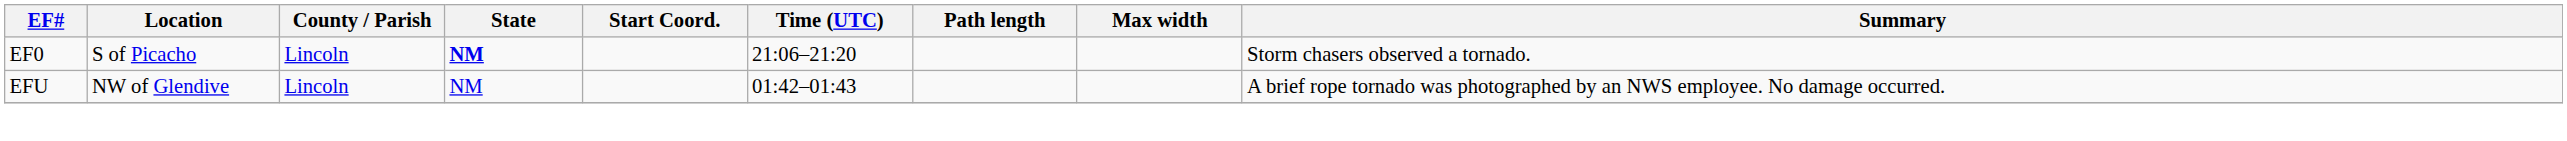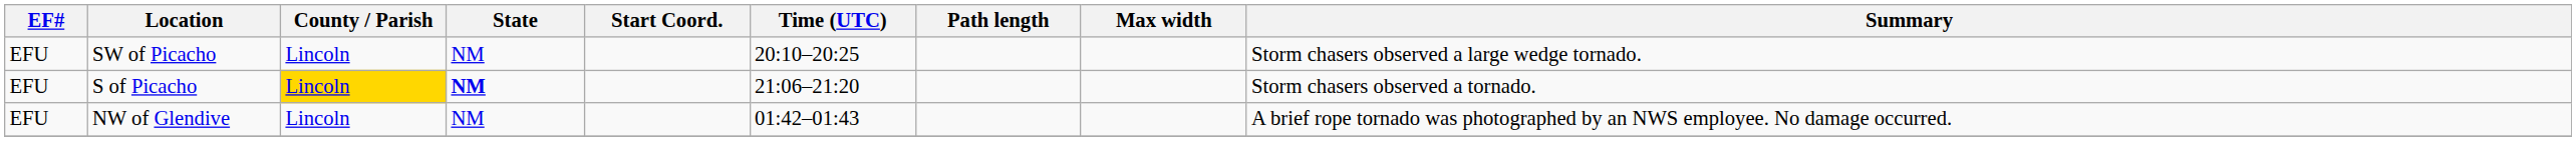+ row: EFU | SW of Picacho | Lincoln | NM | 20:10–20:25 | Storm chasers observed a large wedge tornado.
S of Picacho | EF#: EF0 -> EFU
S of Picacho | County / Parish: no background -> gold background
